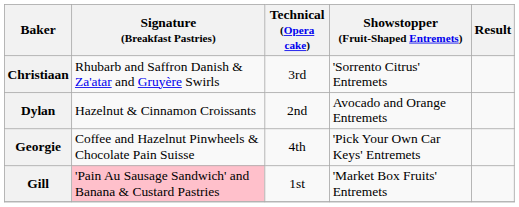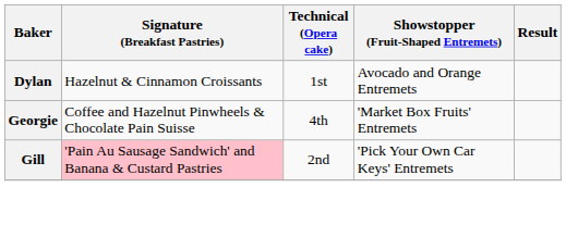- row: Christiaan | Rhubarb and Saffron Danish & Za'atar and Gruyère Swirls | 3rd | 'Sorrento Citrus' Entremets
Dylan | Technical (Opera cake): 2nd -> 1st
Georgie | Showstopper (Fruit-Shaped Entremets): 'Pick Your Own Car Keys' Entremets -> 'Market Box Fruits' Entremets
Gill | Technical (Opera cake): 1st -> 2nd
Gill | Showstopper (Fruit-Shaped Entremets): 'Market Box Fruits' Entremets -> 'Pick Your Own Car Keys' Entremets
